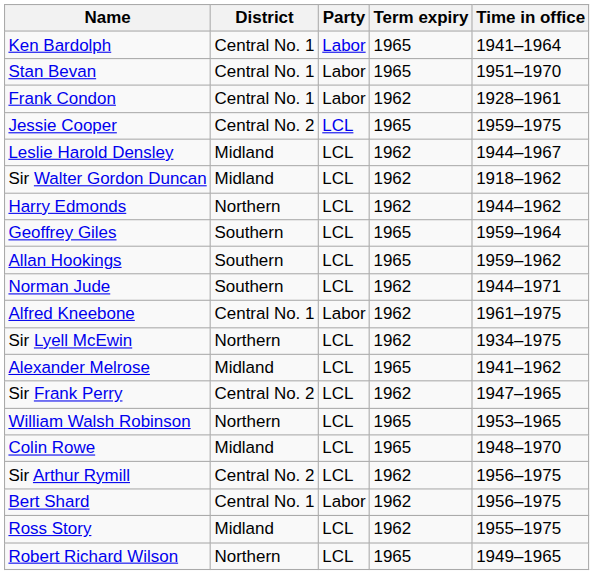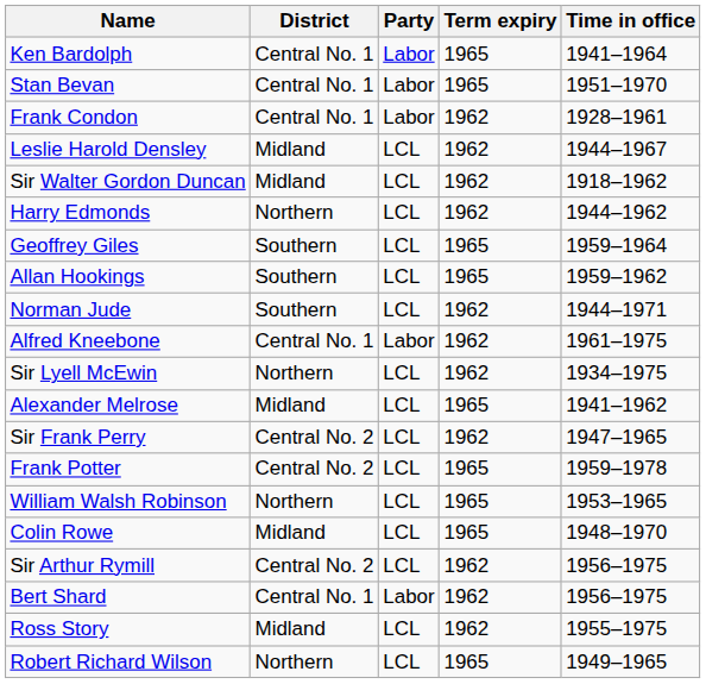- row: Jessie Cooper | Central No. 2 | LCL | 1965 | 1959–1975
+ row: Frank Potter | Central No. 2 | LCL | 1965 | 1959–1978
